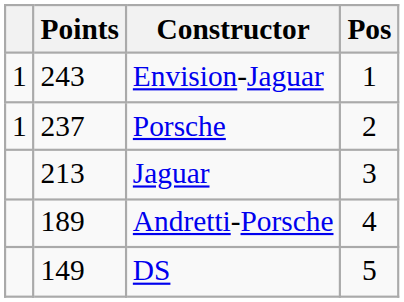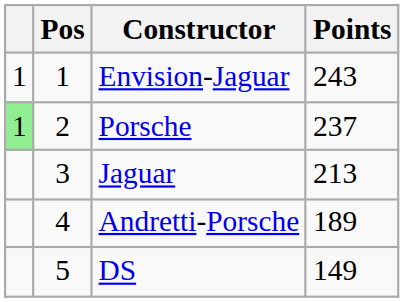columns swapped: Pos <-> Points
Porsche | column 1: no background -> lightgreen background
